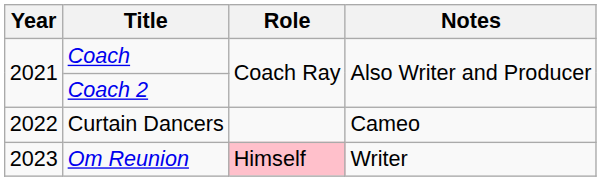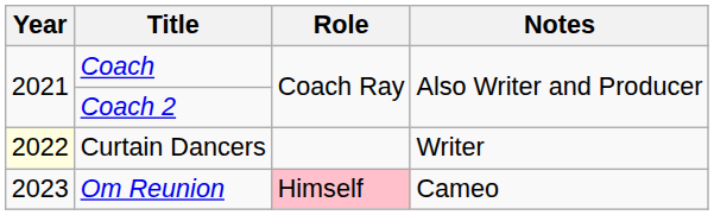Curtain Dancers | Year: no background -> lightyellow background
Curtain Dancers | Notes: Cameo -> Writer
Om Reunion | Notes: Writer -> Cameo
